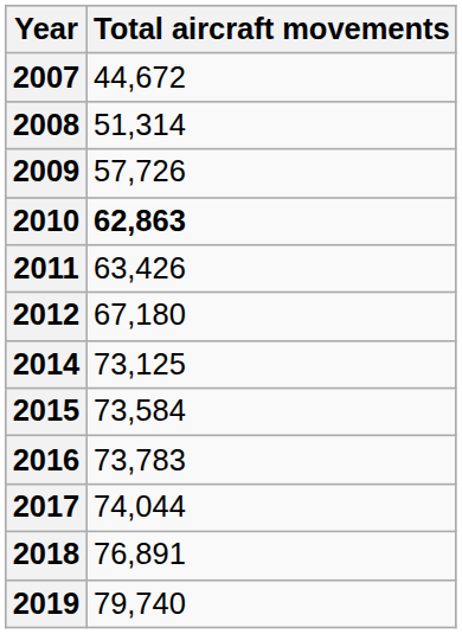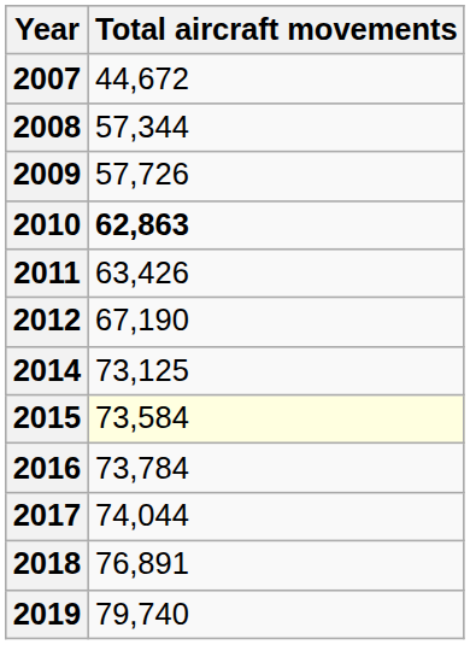2008 | Total aircraft movements: 51,314 -> 57,344
2012 | Total aircraft movements: 67,180 -> 67,190
2015 | Total aircraft movements: no background -> lightyellow background
2016 | Total aircraft movements: 73,783 -> 73,784
